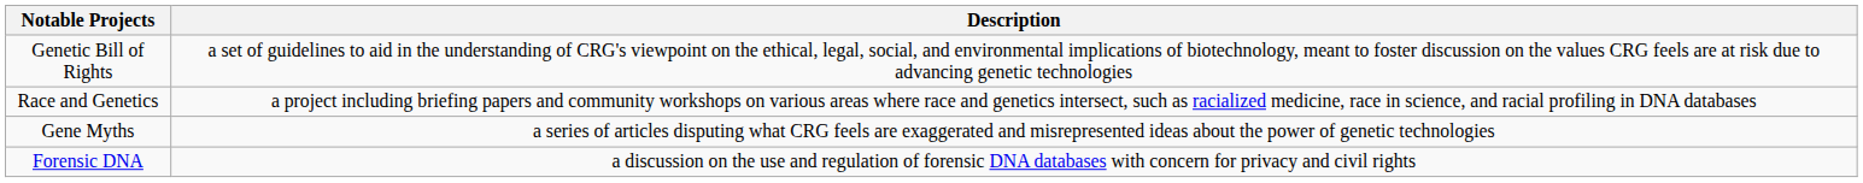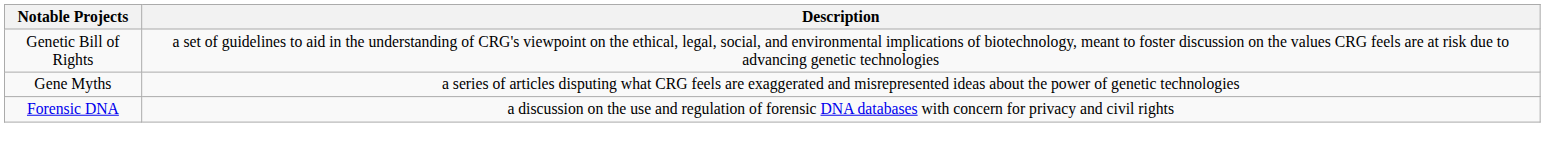- row: Race and Genetics | a project including briefing papers and community workshops on various areas where race and genetics intersect, such as racialized medicine, race in science, and racial profiling in DNA databases
